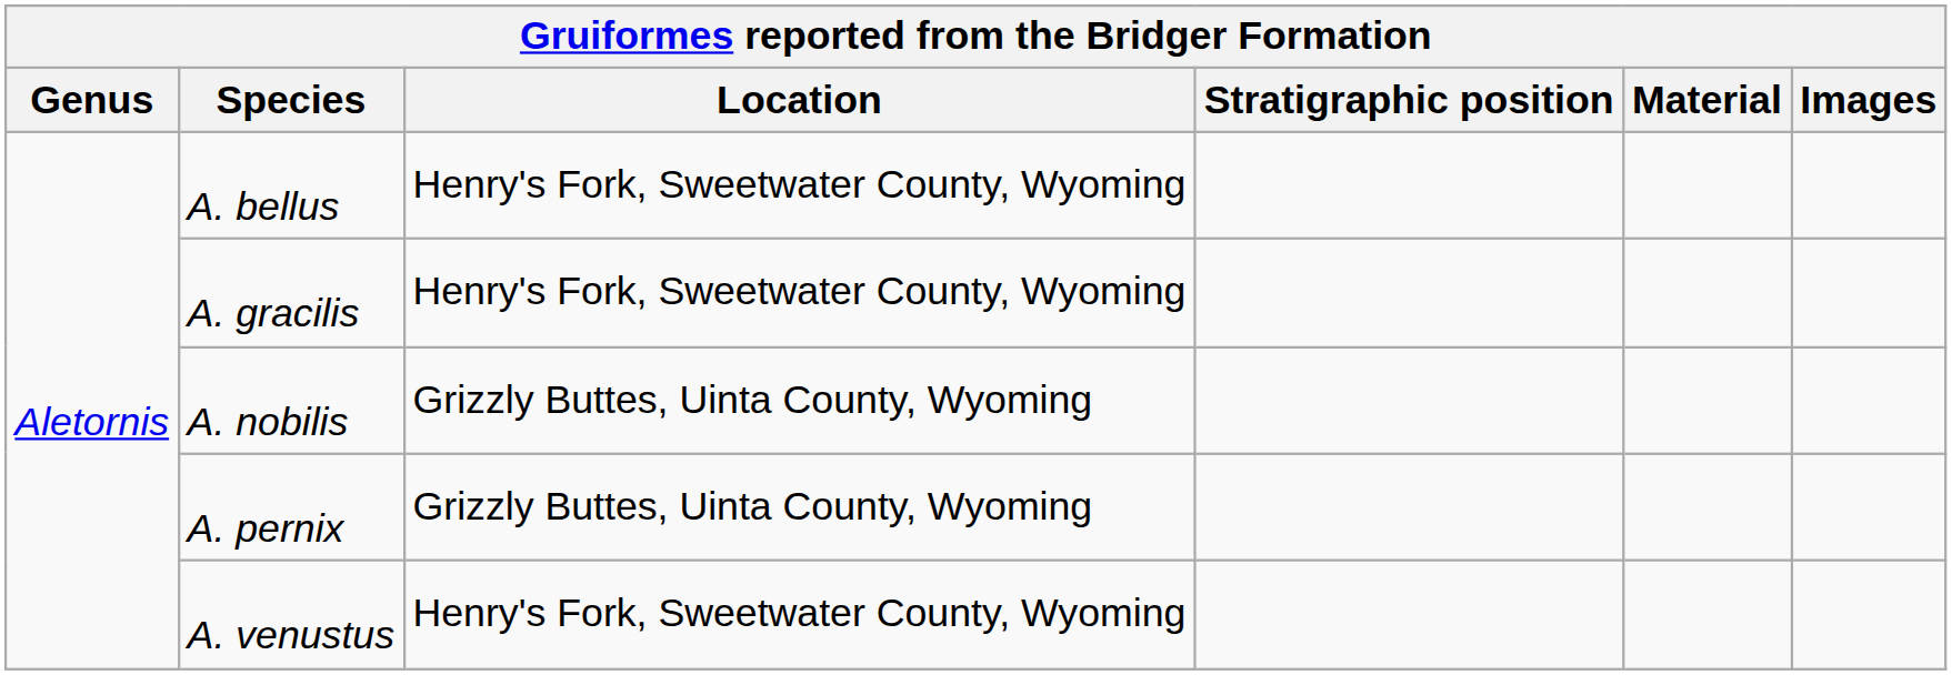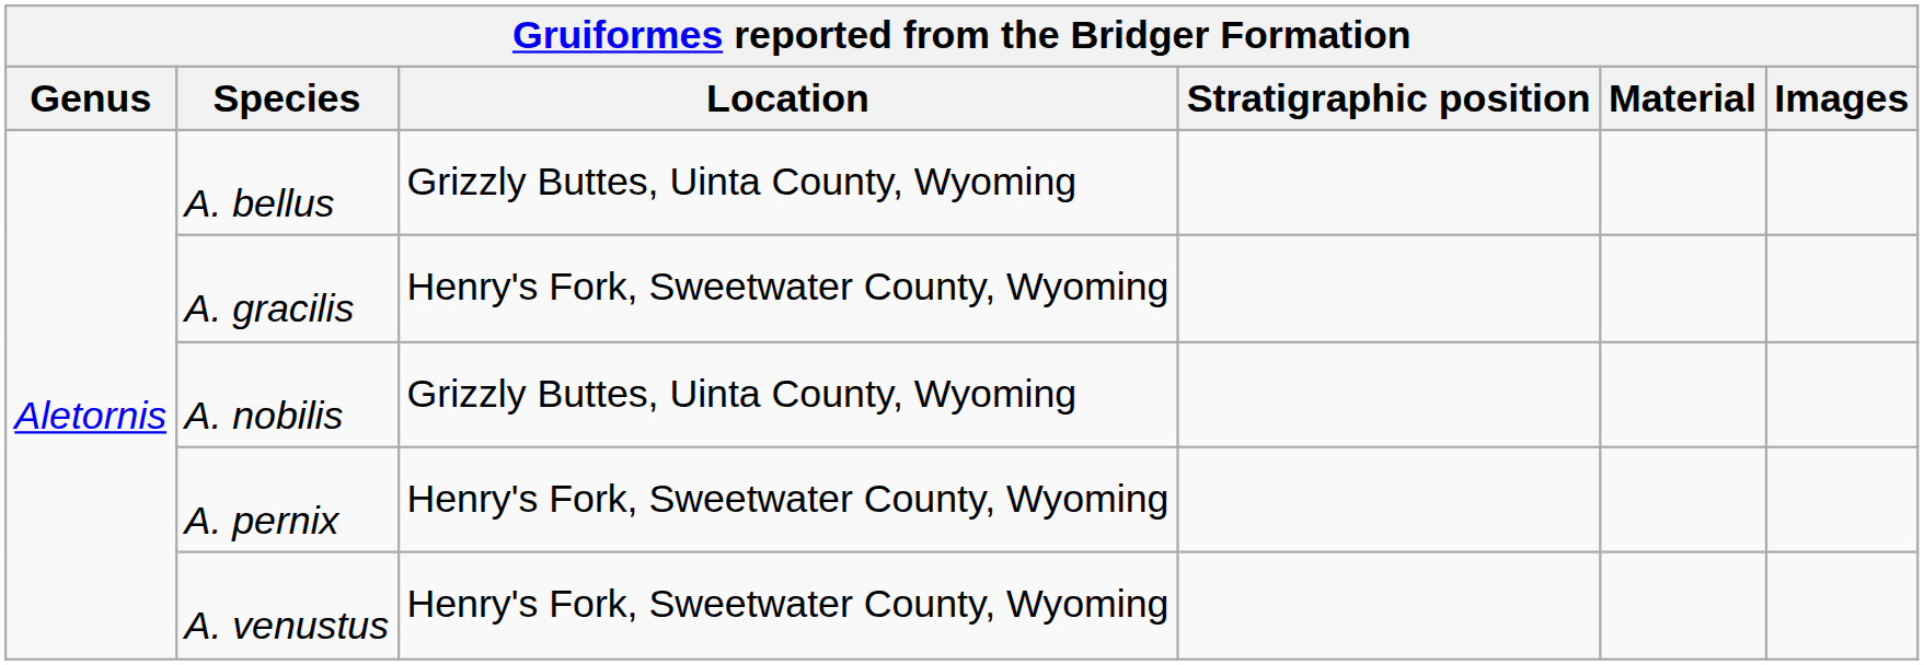A. bellus | Location: Henry's Fork, Sweetwater County, Wyoming -> Grizzly Buttes, Uinta County, Wyoming
A. pernix | Location: Grizzly Buttes, Uinta County, Wyoming -> Henry's Fork, Sweetwater County, Wyoming
